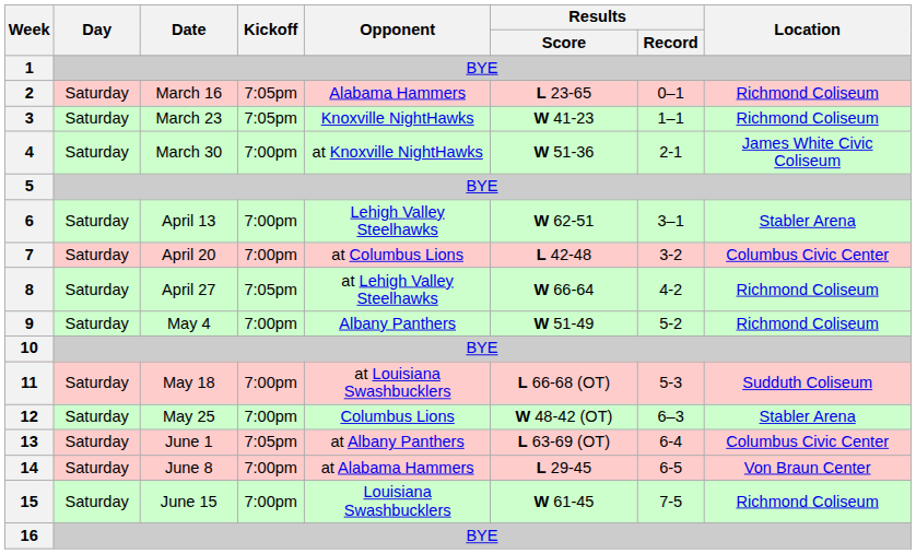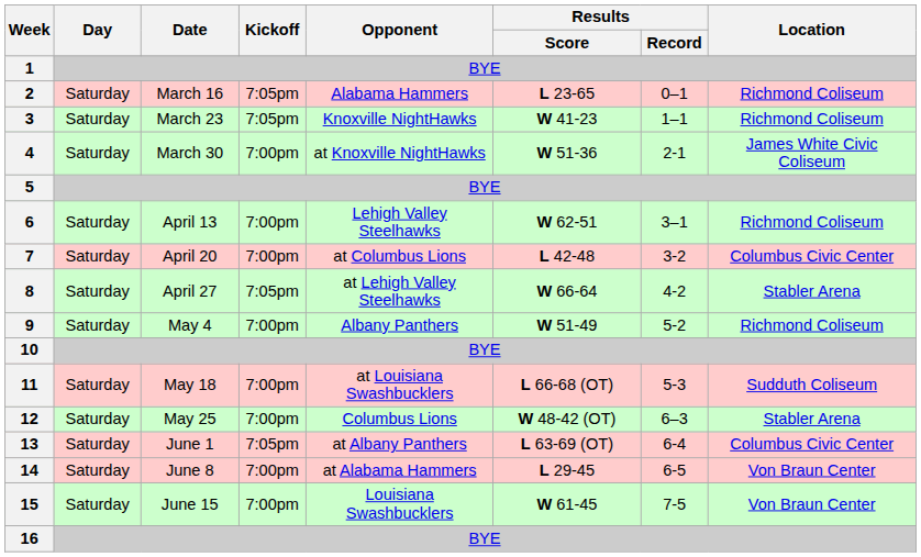6 | Location: Stabler Arena -> Richmond Coliseum
8 | Location: Richmond Coliseum -> Stabler Arena
15 | Location: Richmond Coliseum -> Von Braun Center
